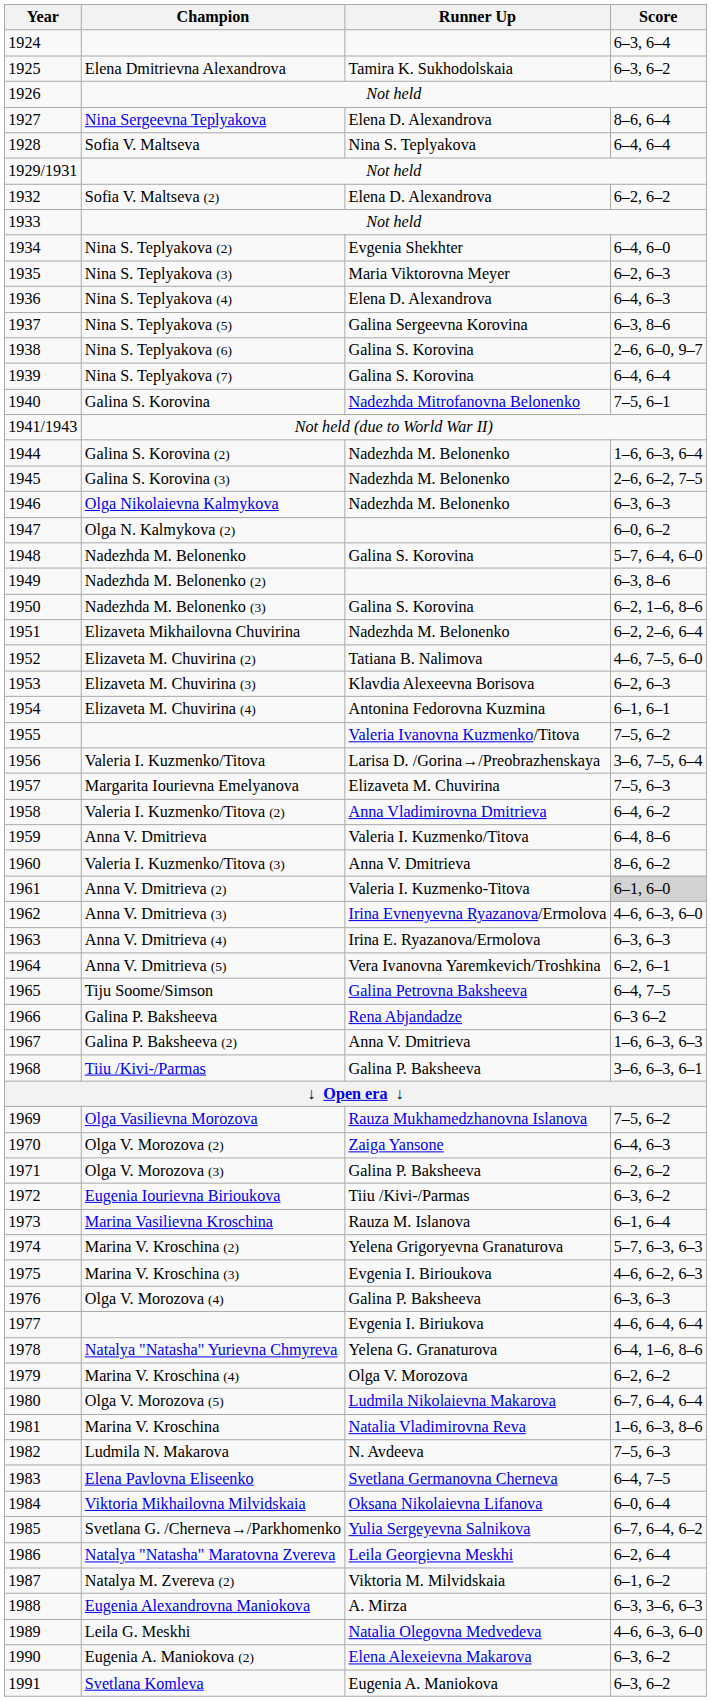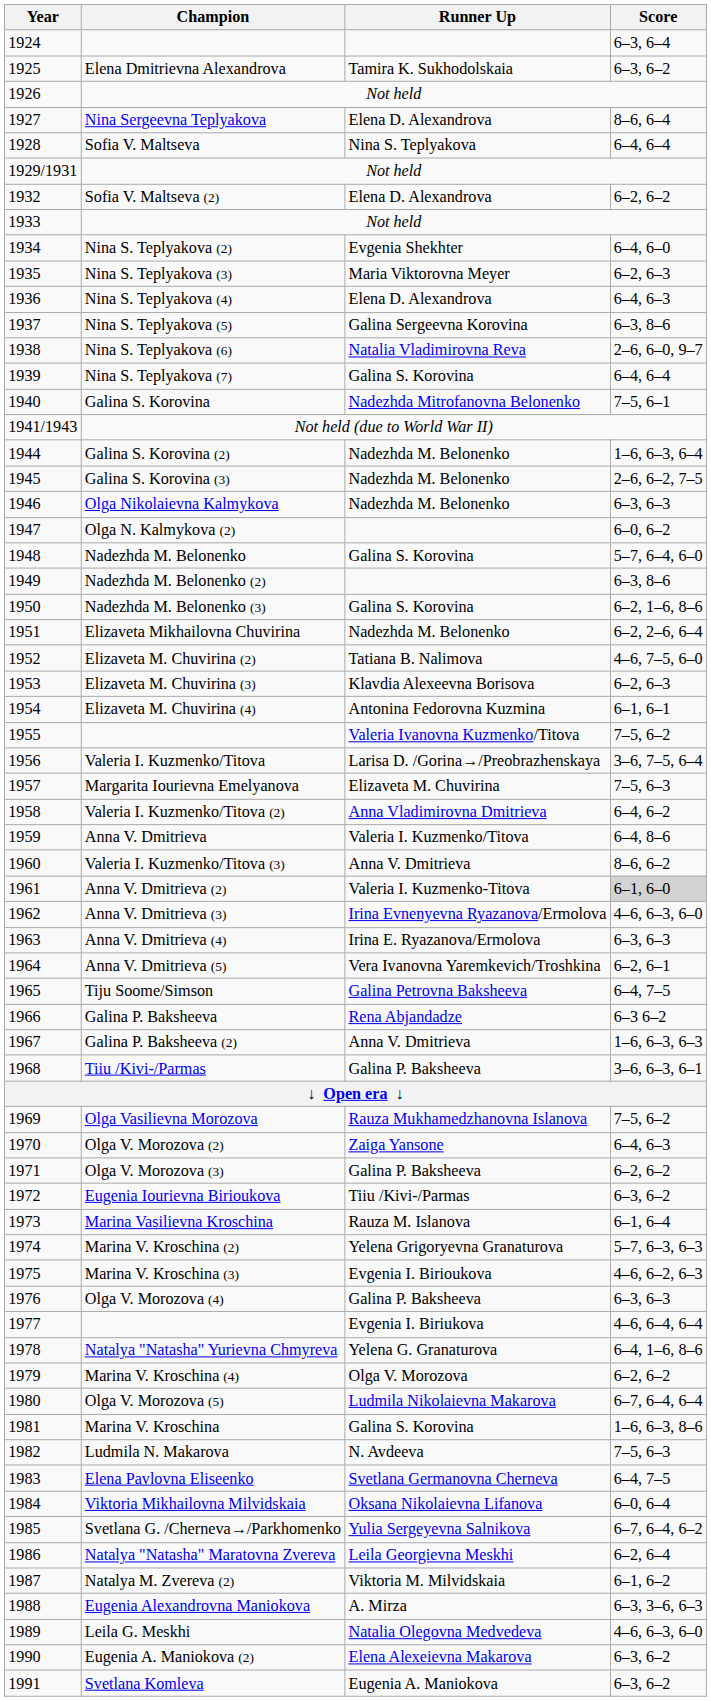Nina S. Teplyakova (6) | Runner Up: Galina S. Korovina -> Natalia Vladimirovna Reva
Marina V. Kroschina | Runner Up: Natalia Vladimirovna Reva -> Galina S. Korovina
